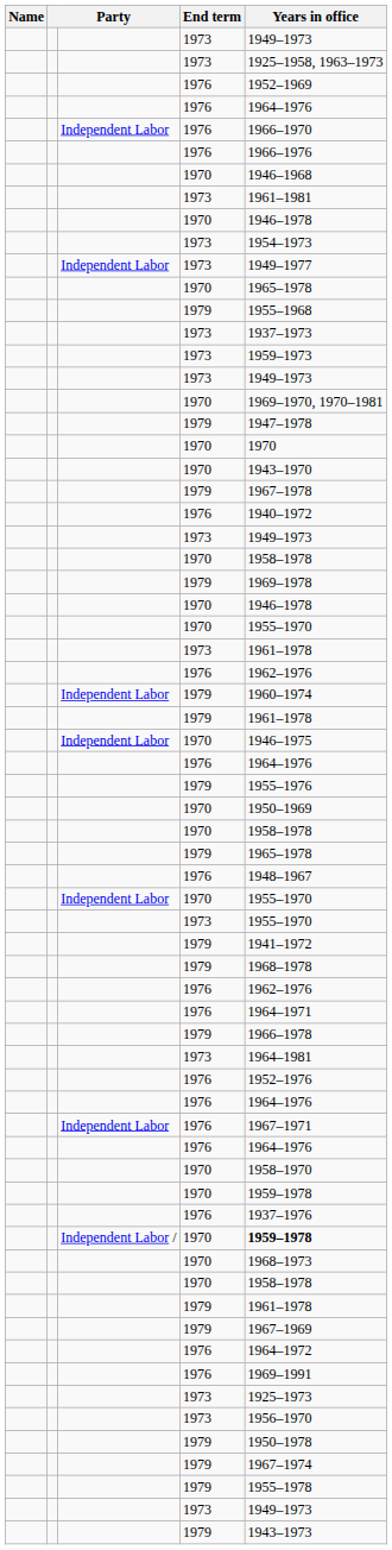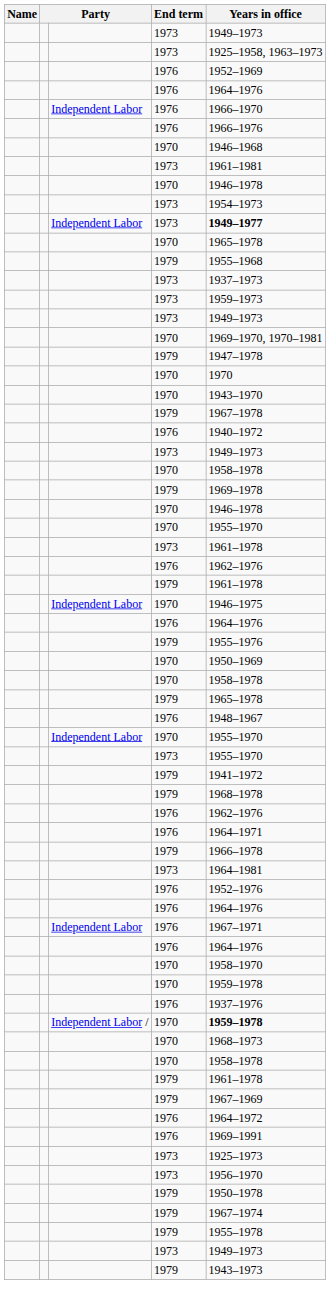Independent Labor / 1973 | Years in office: normal -> bold
- row: Independent Labor | 1979 | 1960–1974
